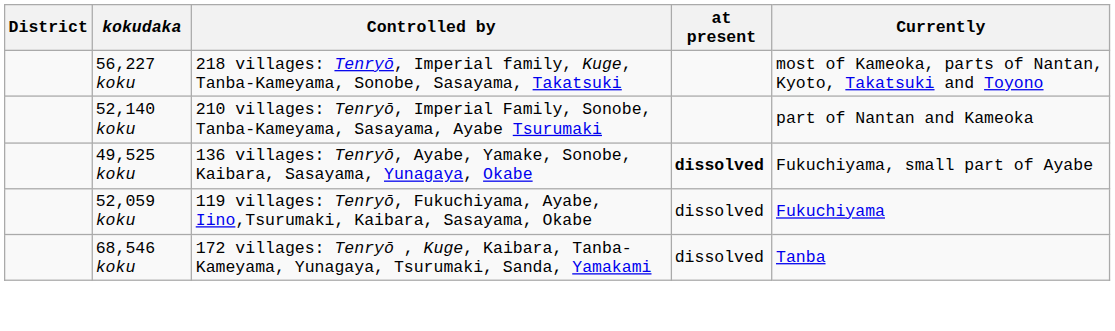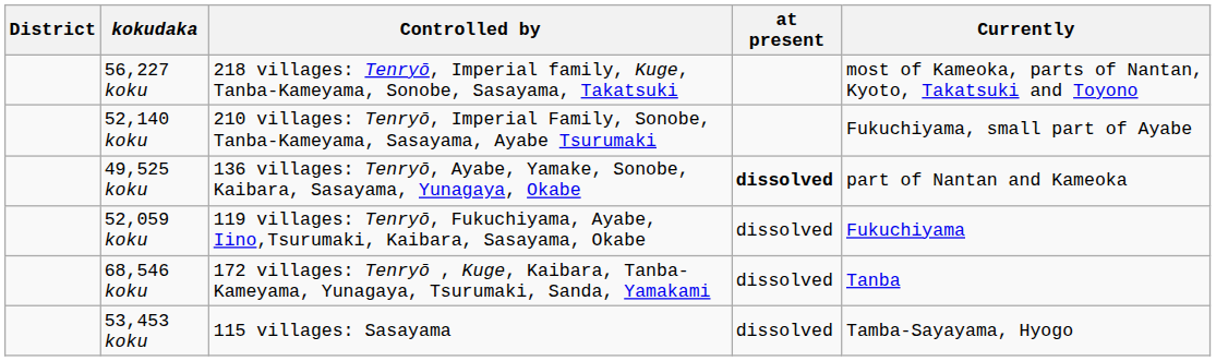52,140 koku | Currently: part of Nantan and Kameoka -> Fukuchiyama, small part of Ayabe
49,525 koku | Currently: Fukuchiyama, small part of Ayabe -> part of Nantan and Kameoka
+ row: 53,453 koku | 115 villages: Sasayama | dissolved | Tamba-Sayayama, Hyogo
